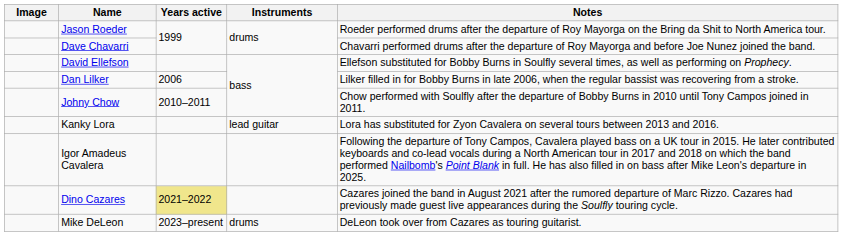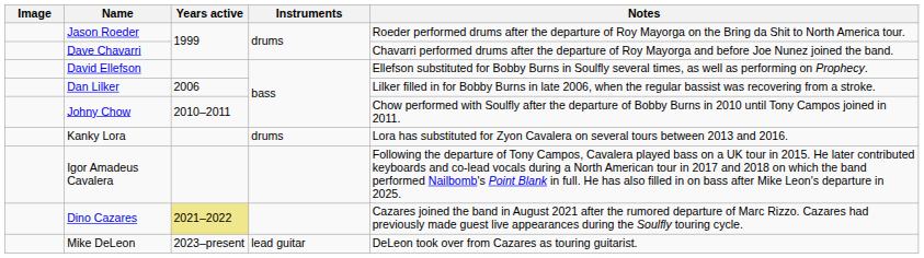Kanky Lora | Instruments: lead guitar -> drums
Mike DeLeon | Instruments: drums -> lead guitar
